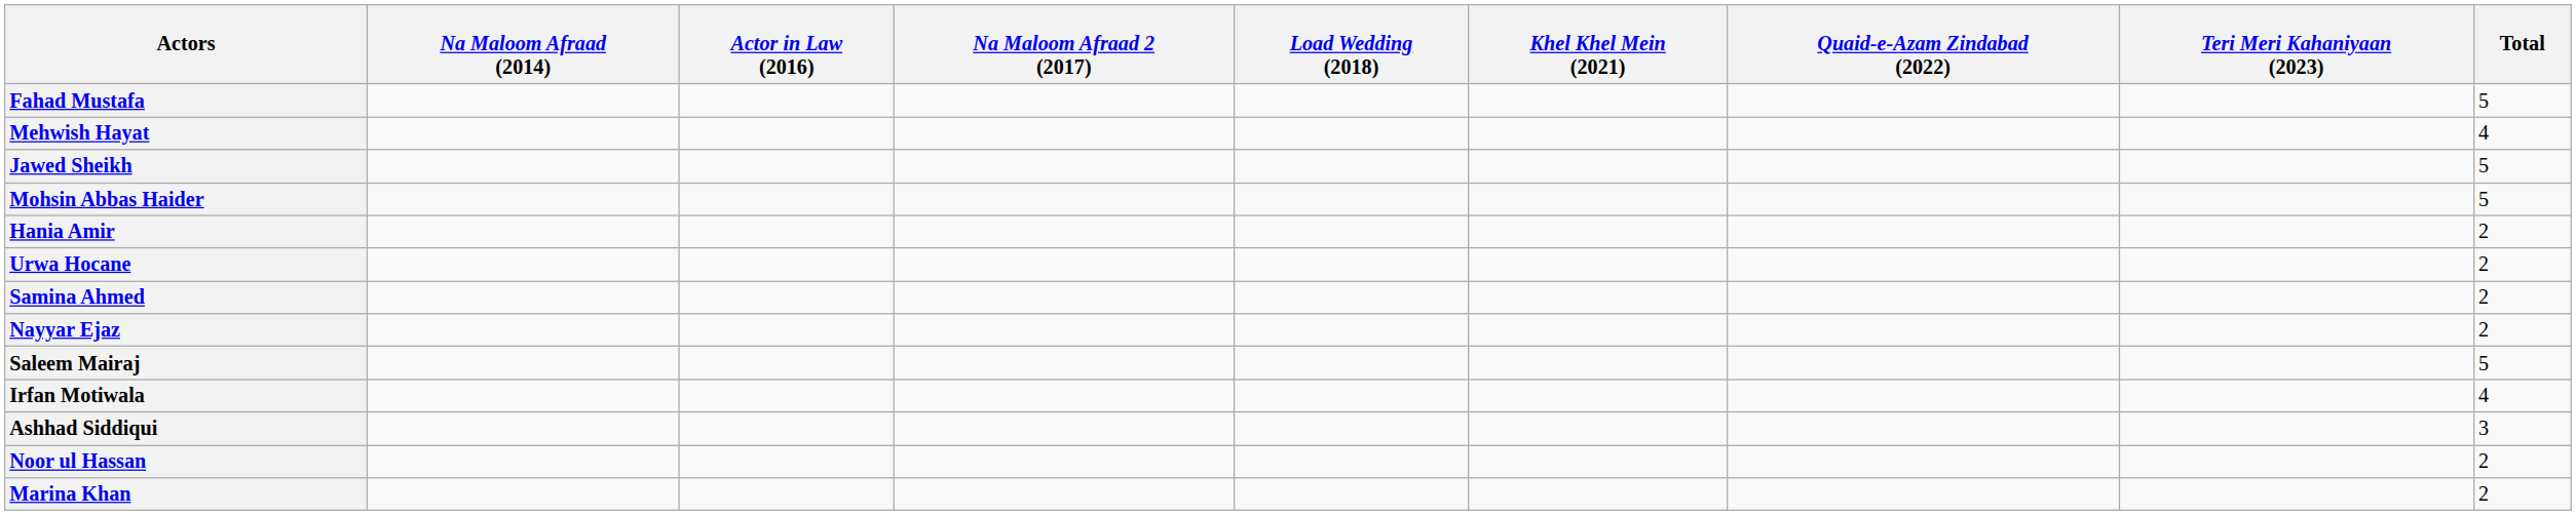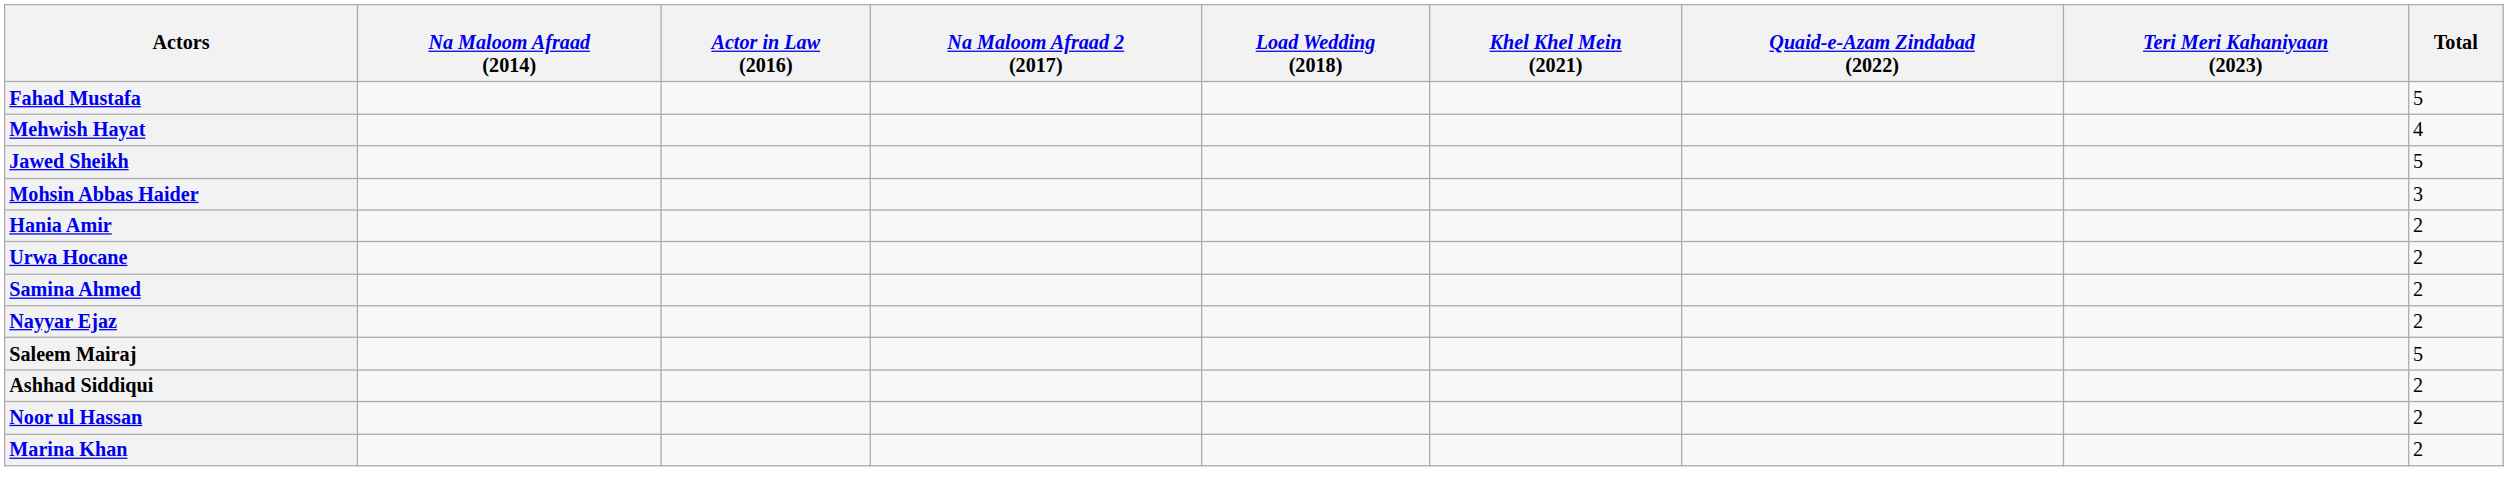Mohsin Abbas Haider | Total: 5 -> 3
- row: Irfan Motiwala | 4
Ashhad Siddiqui | Total: 3 -> 2
